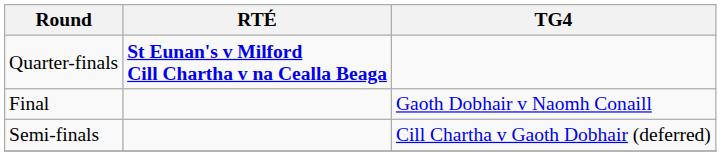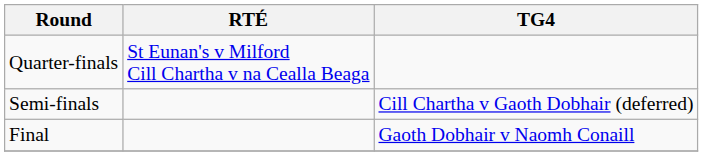Quarter-finals | RTÉ: bold -> normal
rows swapped: Semi-finals <-> Final
